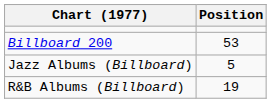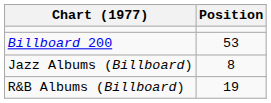Jazz Albums (Billboard) | Position: 5 -> 8
